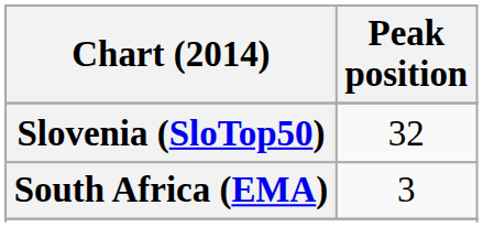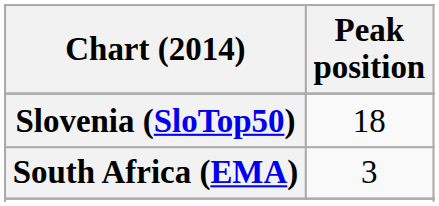Slovenia (SloTop50) | Peak position: 32 -> 18
